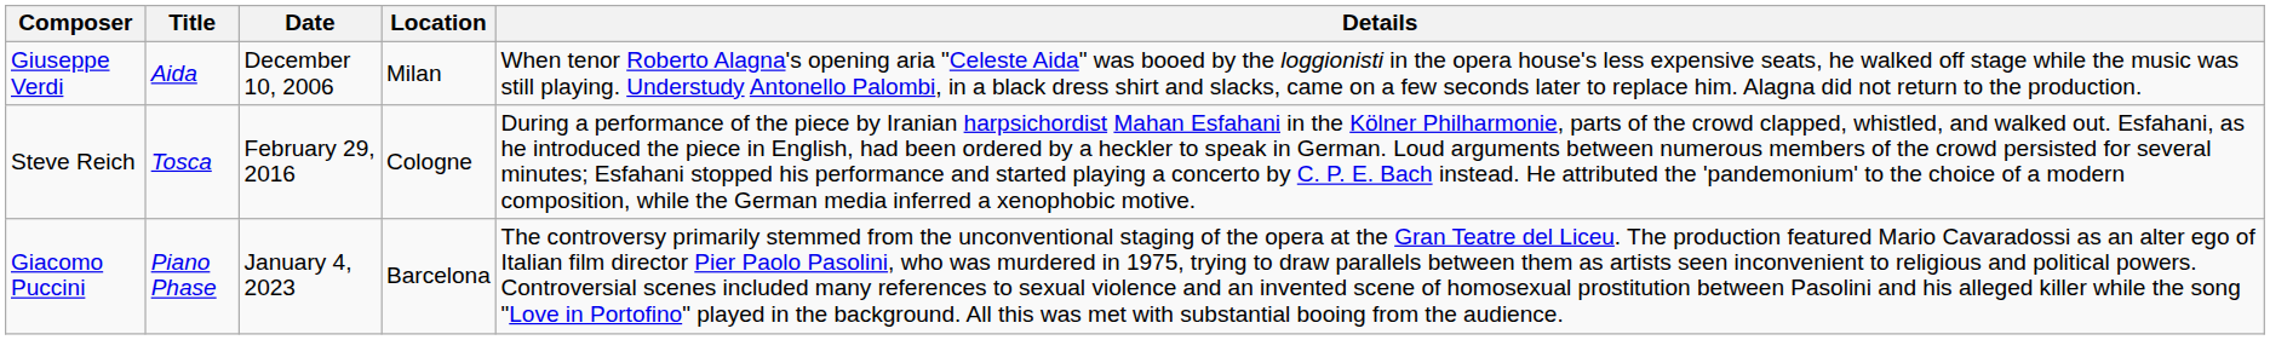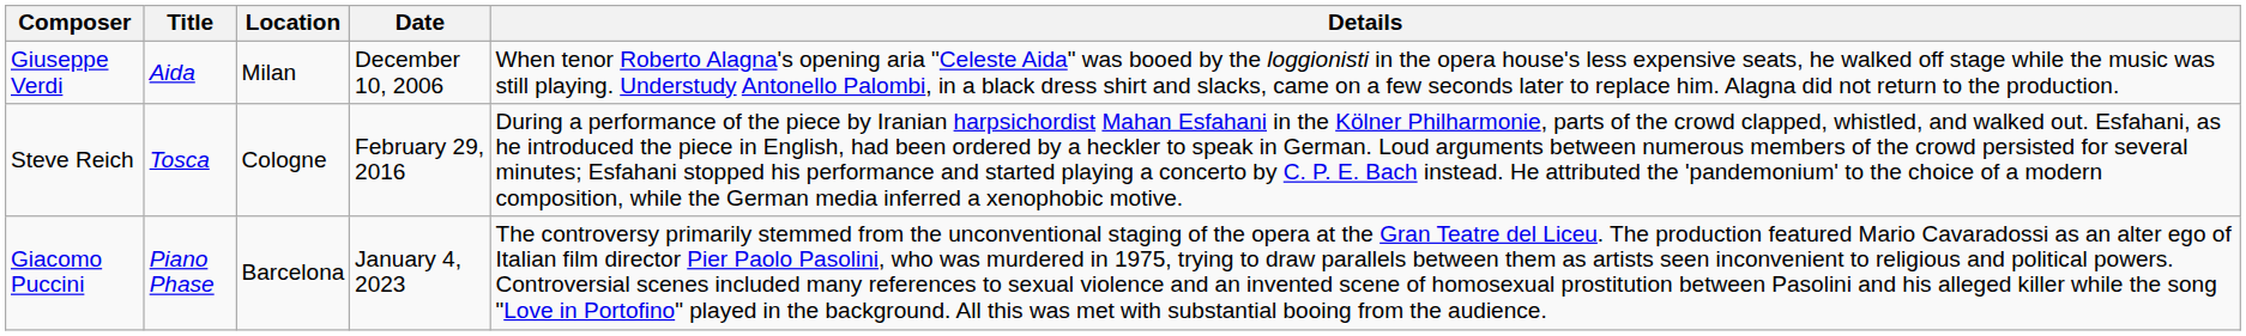columns swapped: Date <-> Location
